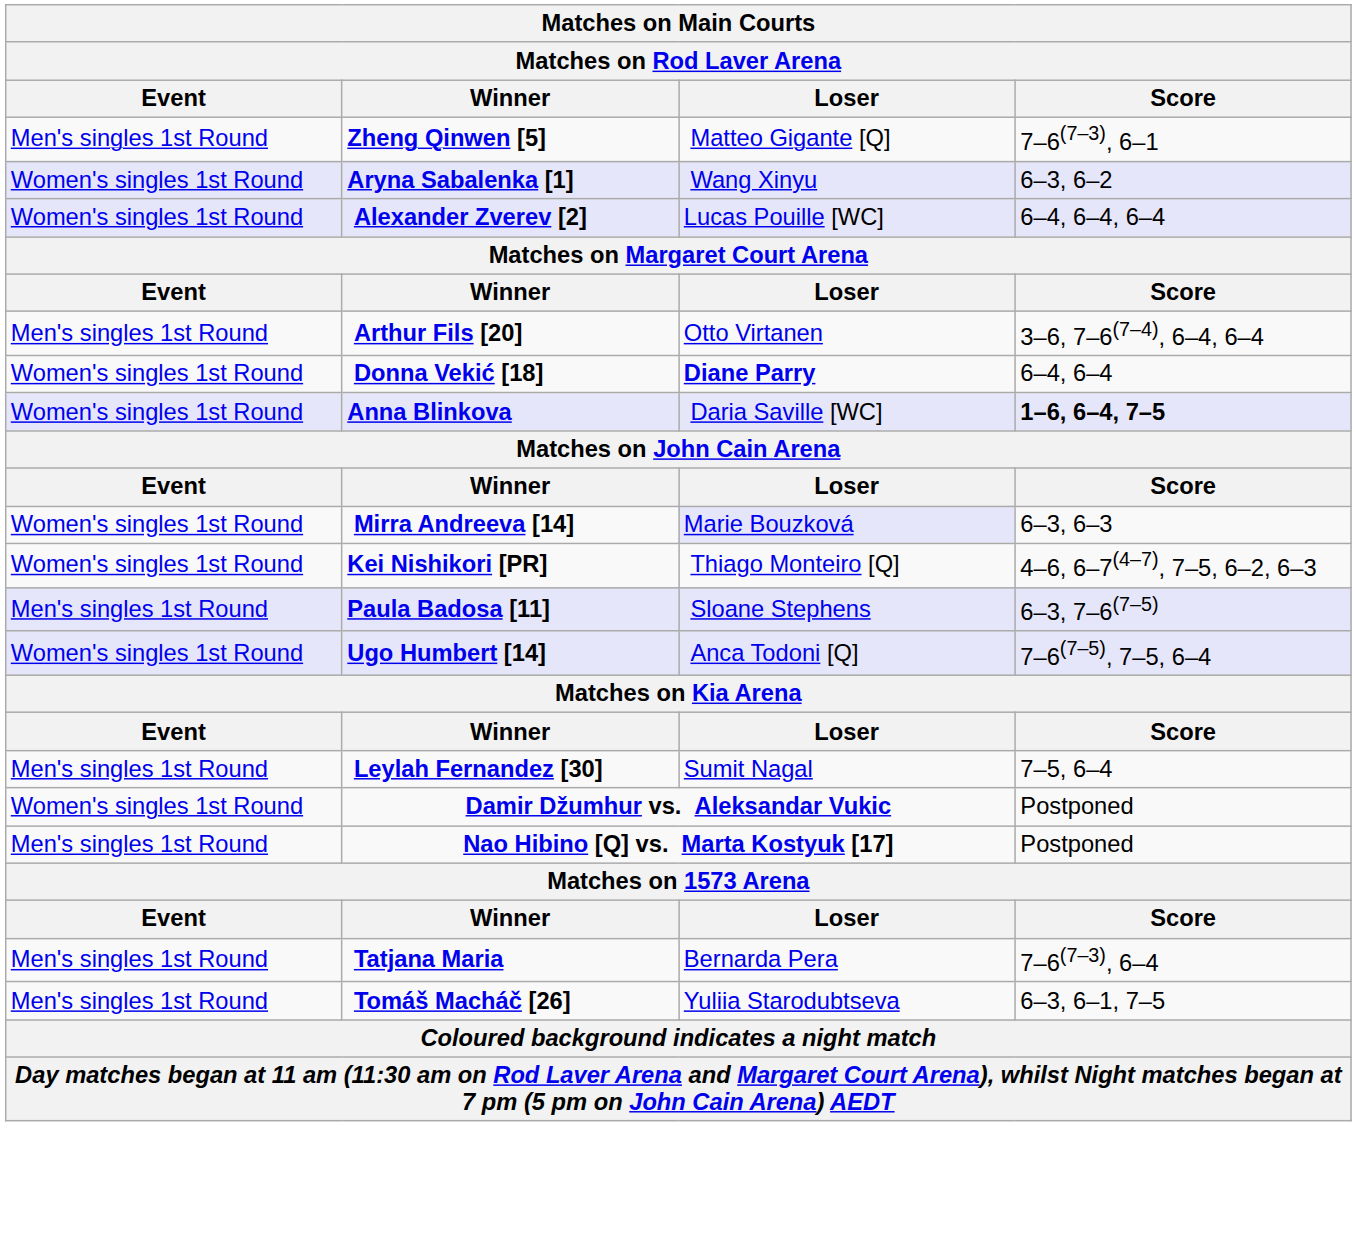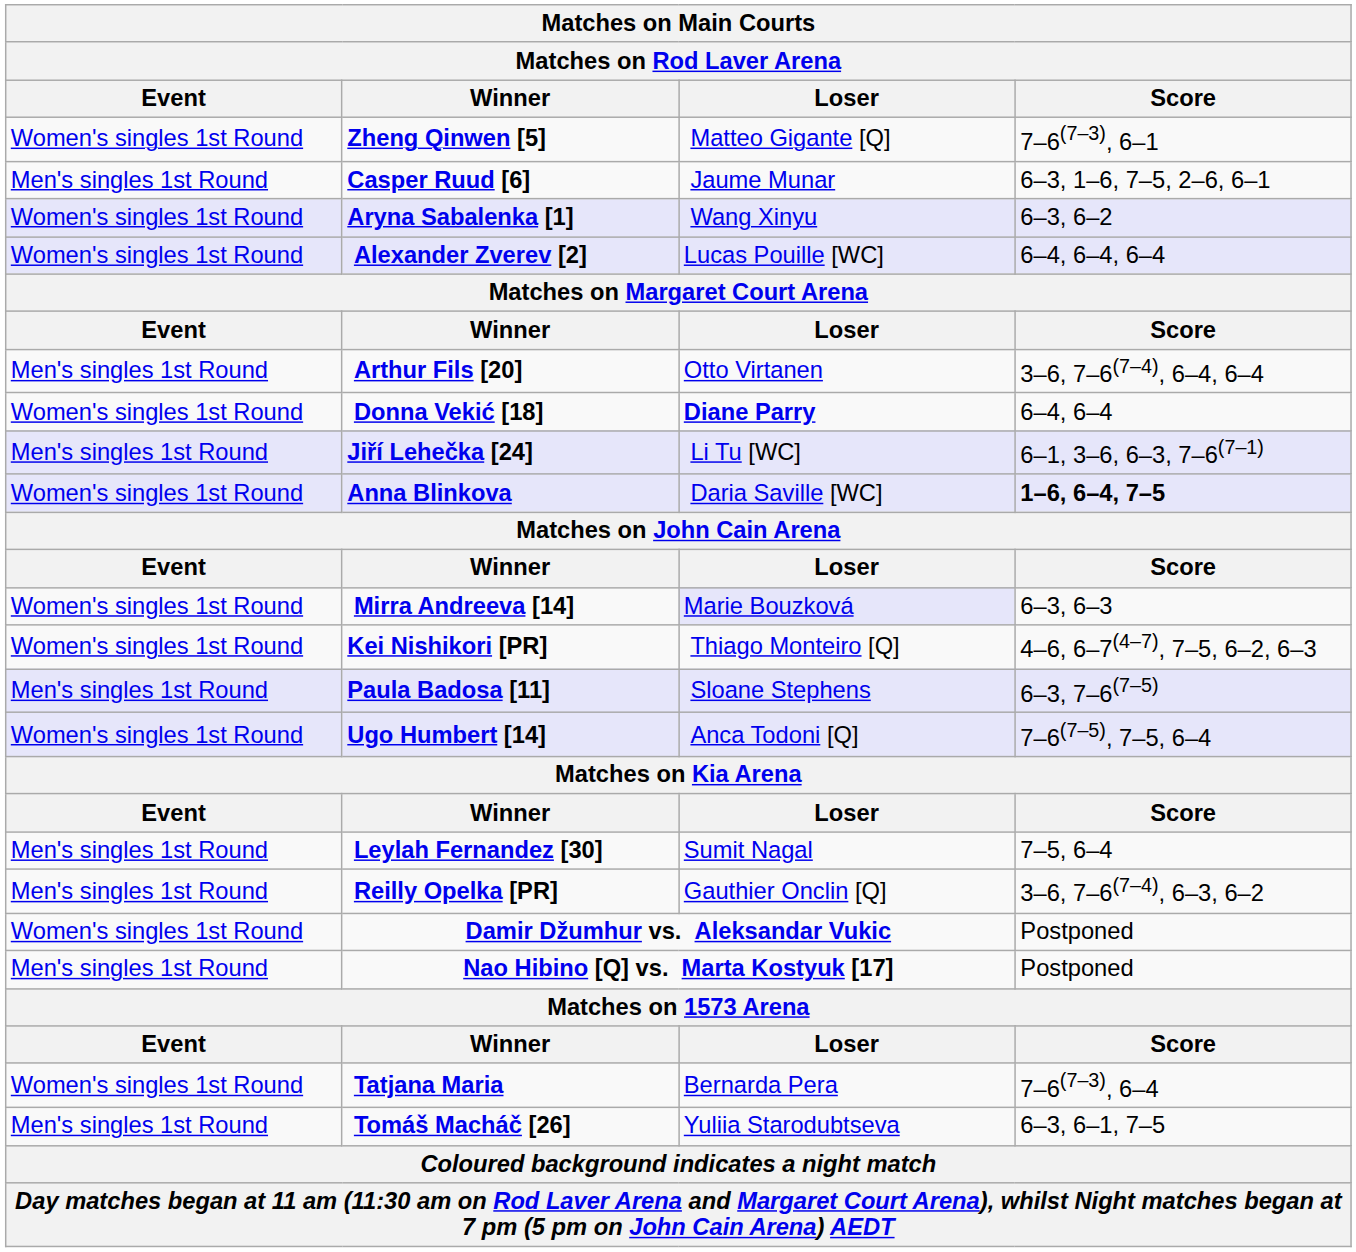Zheng Qinwen [5] | Event: Men's singles 1st Round -> Women's singles 1st Round
+ row: Men's singles 1st Round | Casper Ruud [6] | Jaume Munar | 6–3, 1–6, 7–5, 2–6, 6–1
+ row: Men's singles 1st Round | Jiří Lehečka [24] | Li Tu [WC] | 6–1, 3–6, 6–3, 7–6(7–1)
+ row: Men's singles 1st Round | Reilly Opelka [PR] | Gauthier Onclin [Q] | 3–6, 7–6(7–4), 6–3, 6–2
Tatjana Maria | Event: Men's singles 1st Round -> Women's singles 1st Round
